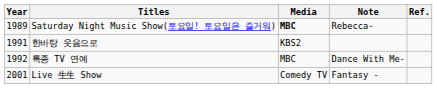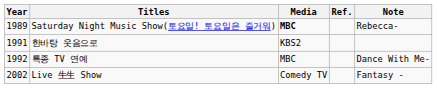columns swapped: Ref. <-> Note
Live 生生 Show | Year: 2001 -> 2002
